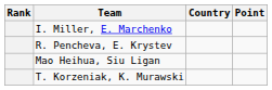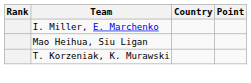- row: R. Pencheva, E. Krystev
